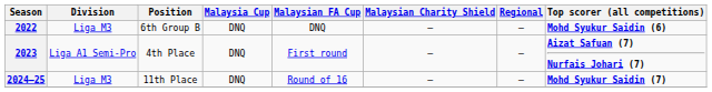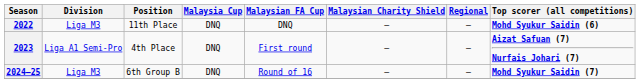2022 | Position: 6th Group B -> 11th Place
2024–25 | Position: 11th Place -> 6th Group B
